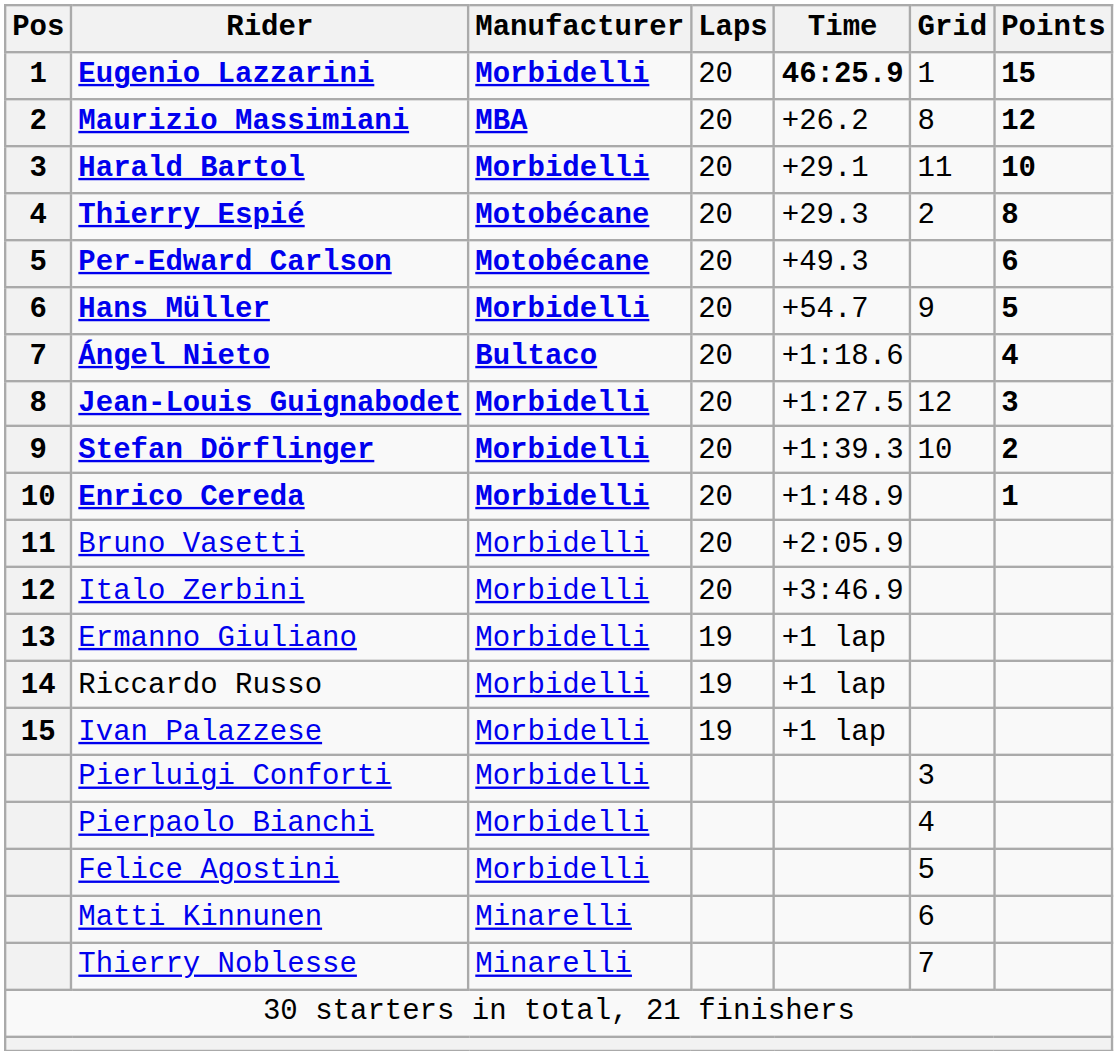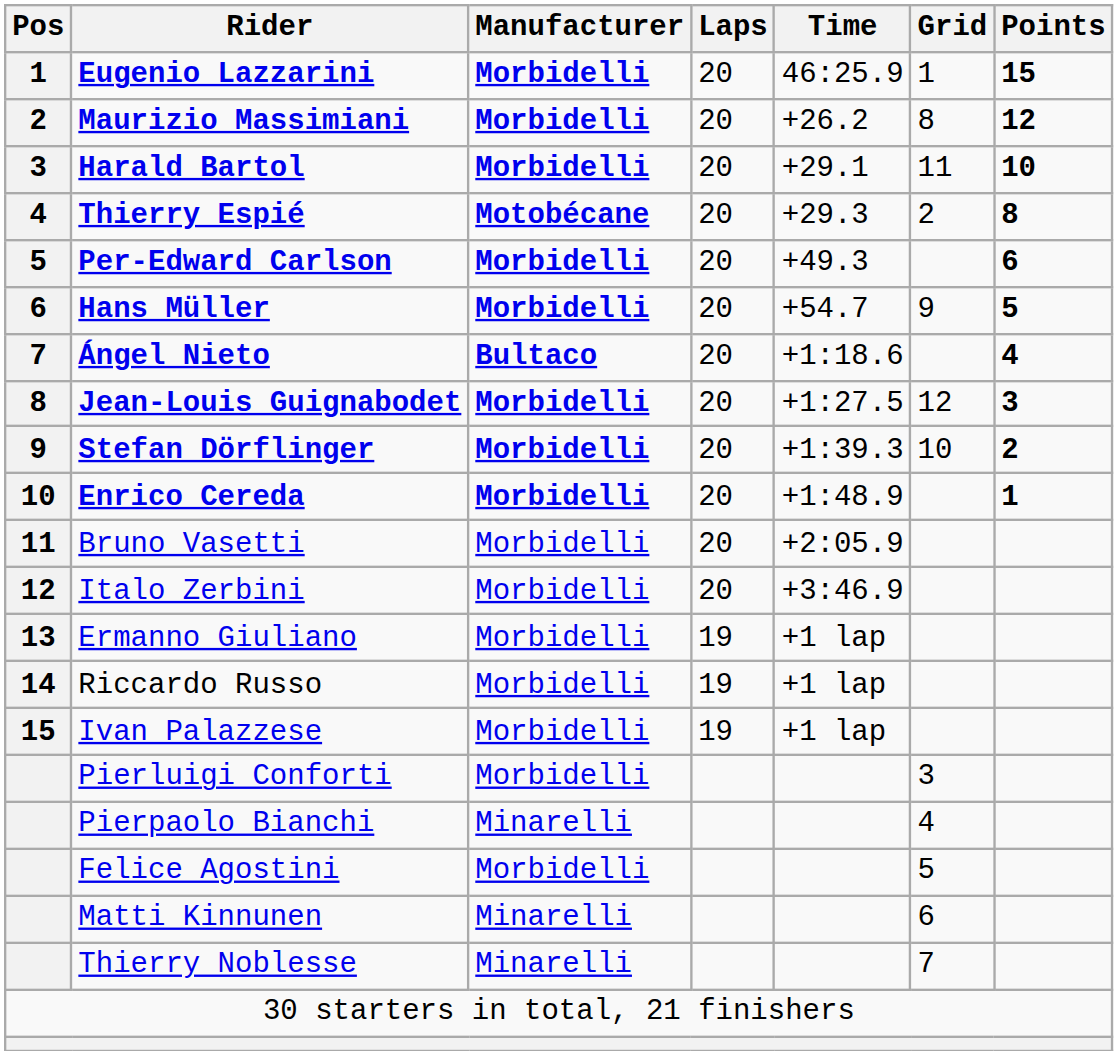Eugenio Lazzarini | Time: bold -> normal
Maurizio Massimiani | Manufacturer: MBA -> Morbidelli
Per-Edward Carlson | Manufacturer: Motobécane -> Morbidelli
Pierpaolo Bianchi | Manufacturer: Morbidelli -> Minarelli
